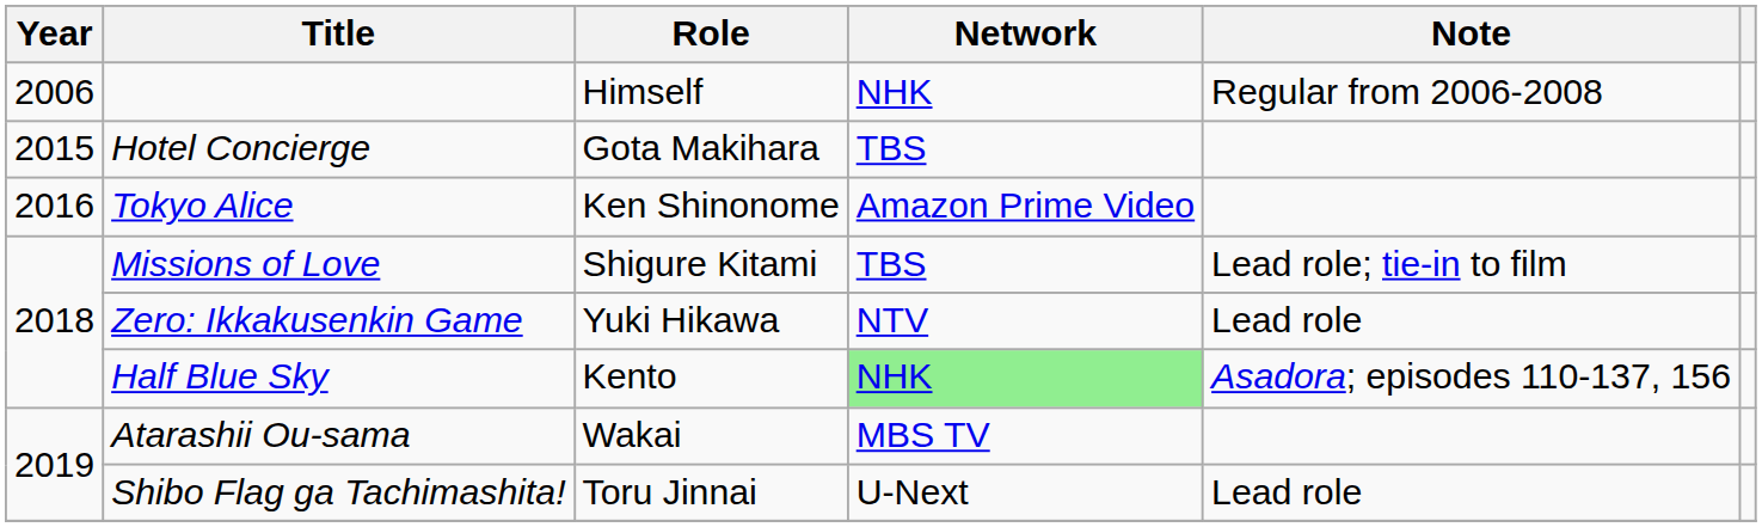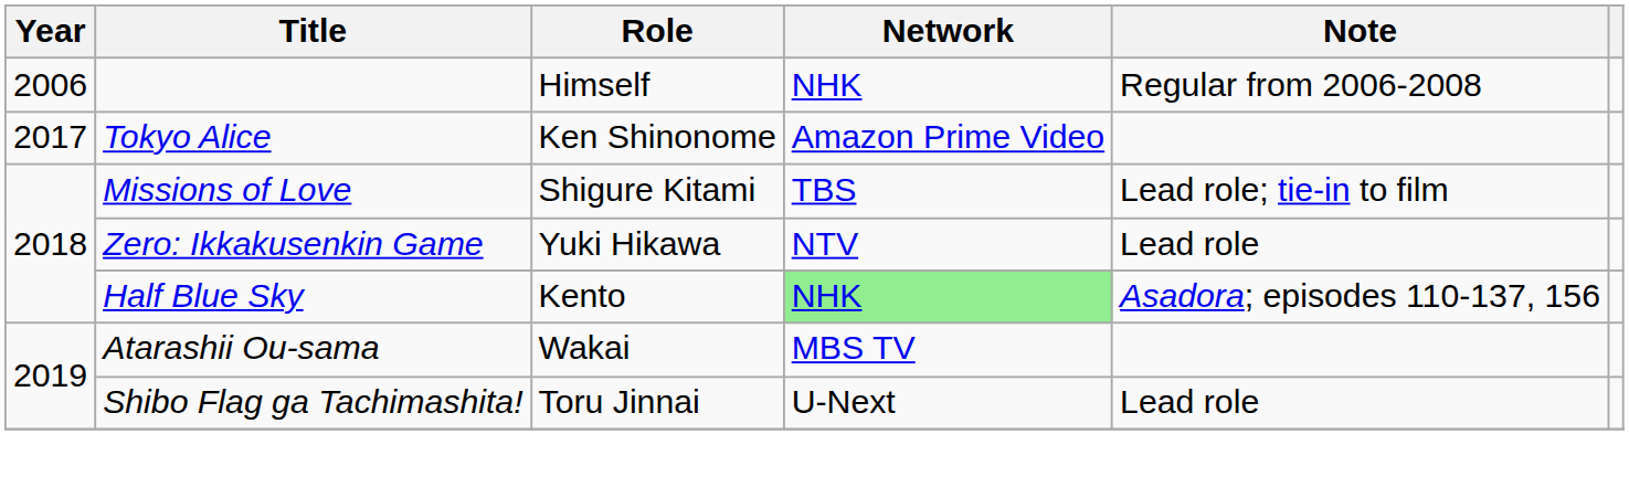- row: 2015 | Hotel Concierge | Gota Makihara | TBS
Tokyo Alice | Year: 2016 -> 2017
